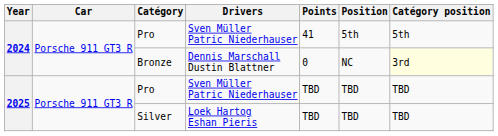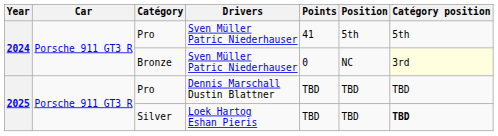Bronze | Drivers: Dennis Marschall Dustin Blattner -> Sven Müller Patric Niederhauser
2025 / Pro | Drivers: Sven Müller Patric Niederhauser -> Dennis Marschall Dustin Blattner
Silver | Catégory position: normal -> bold
